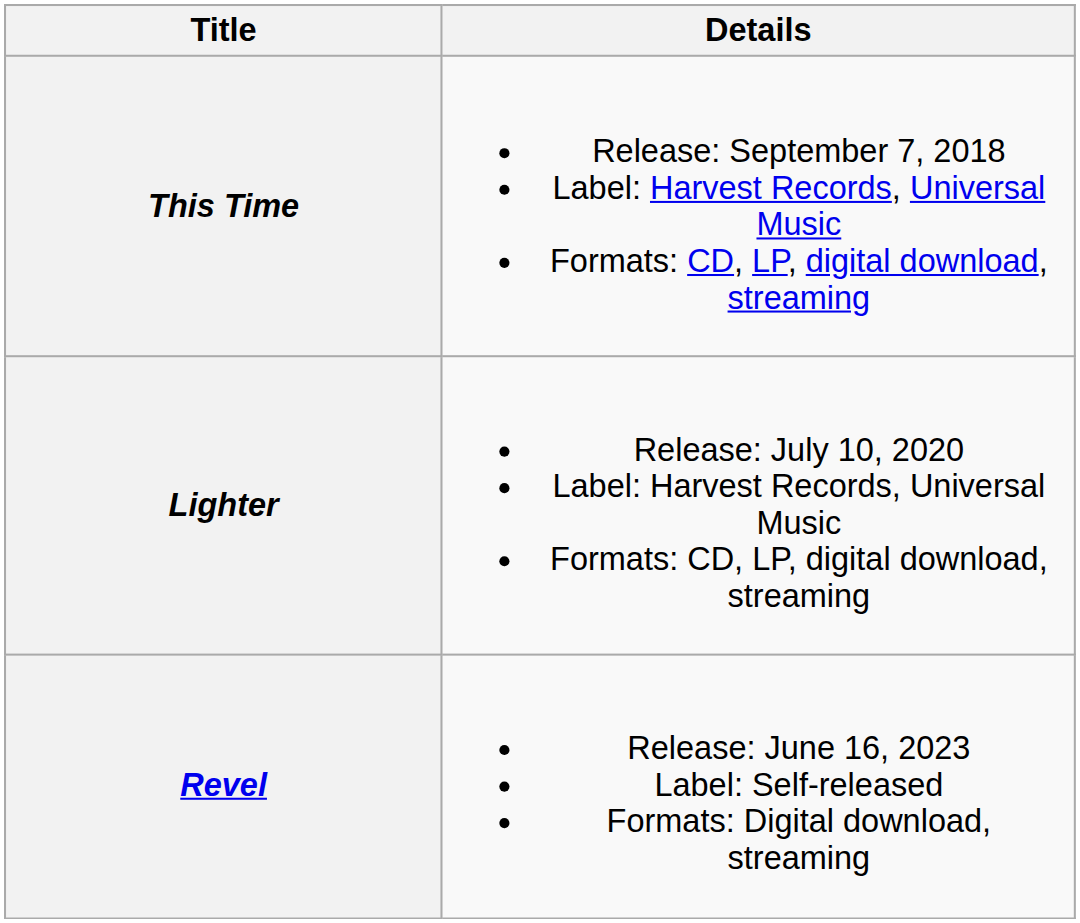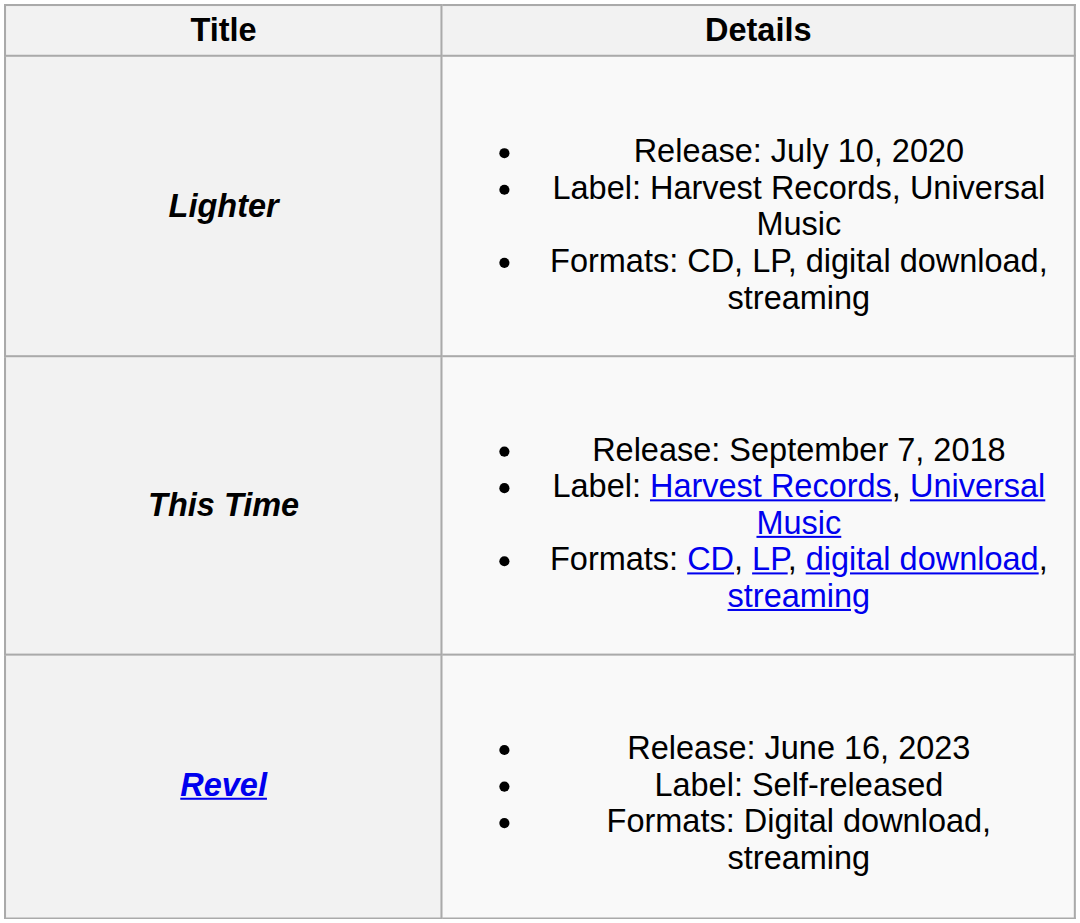rows swapped: This Time <-> Lighter
